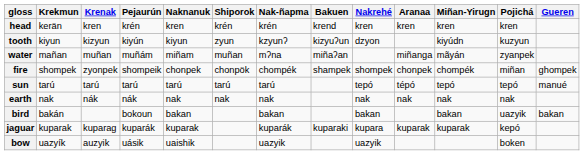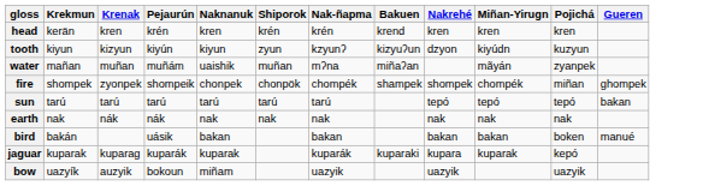- column: Aranaa | kren | miñanga | chonpek | tépó | nak | kuparak
water | Naknanuk: miñam -> uaishik
sun | Gueren: manué -> bakan
bird | Pejaurún: bokoun -> uásik
bird | Pojichá: uazyik -> boken
bird | Gueren: bakan -> manué
bow | Pejaurún: uásik -> bokoun
bow | Naknanuk: uaishik -> miñam
bow | Pojichá: boken -> uazyik
